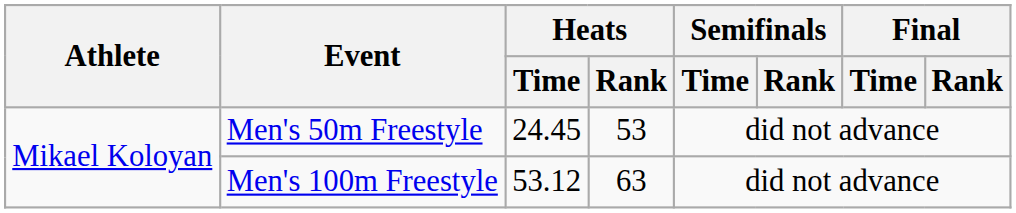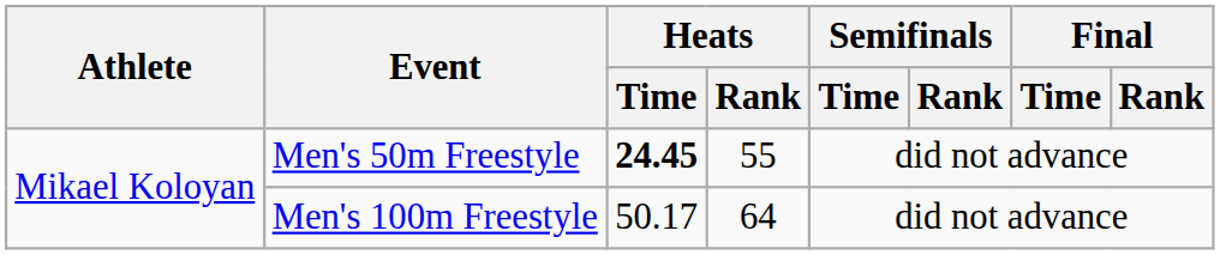Men's 50m Freestyle | Heats / Time: normal -> bold
Men's 50m Freestyle | Heats / Rank: 53 -> 55
Men's 100m Freestyle | Heats / Time: 53.12 -> 50.17
Men's 100m Freestyle | Heats / Rank: 63 -> 64
